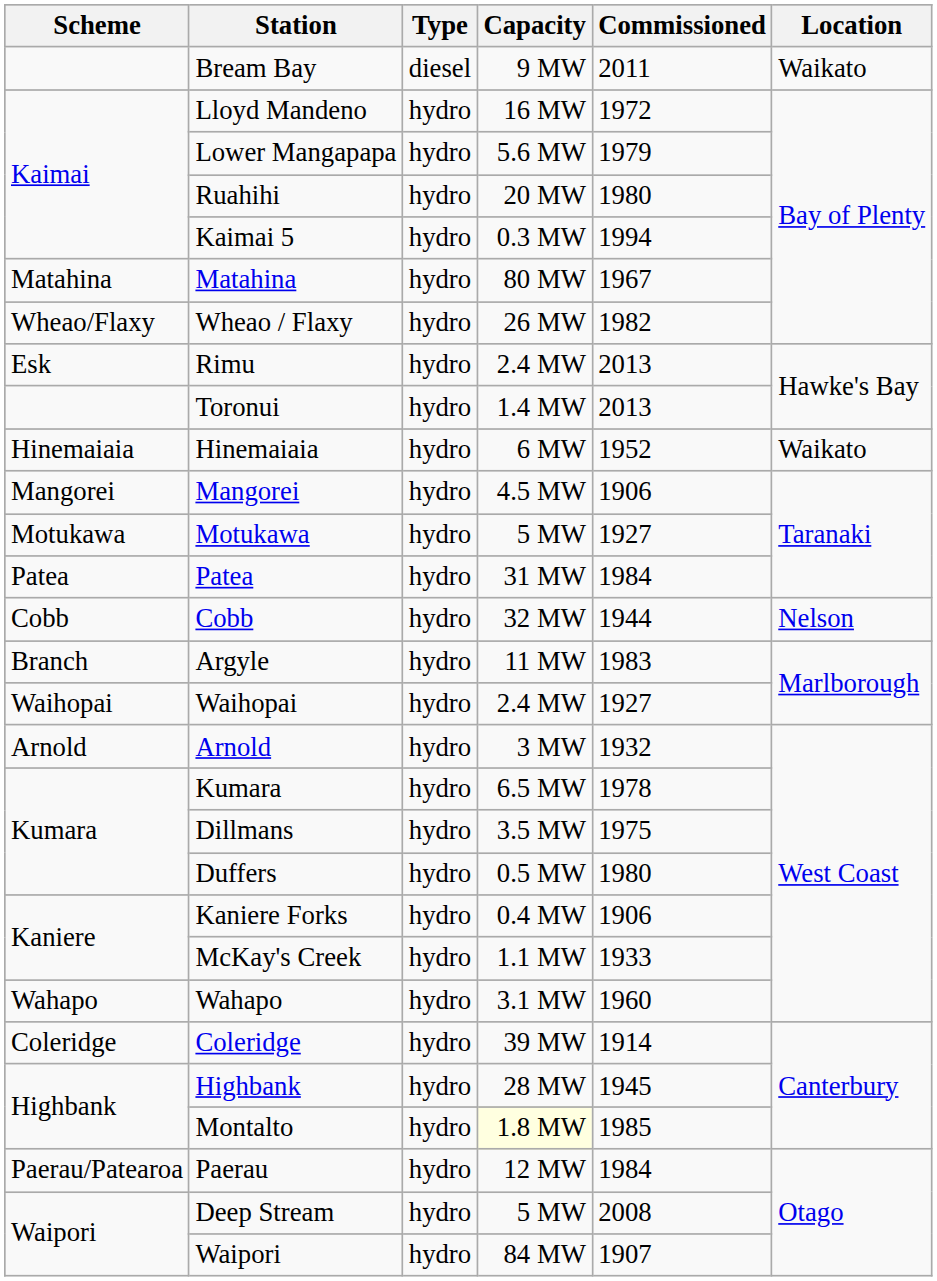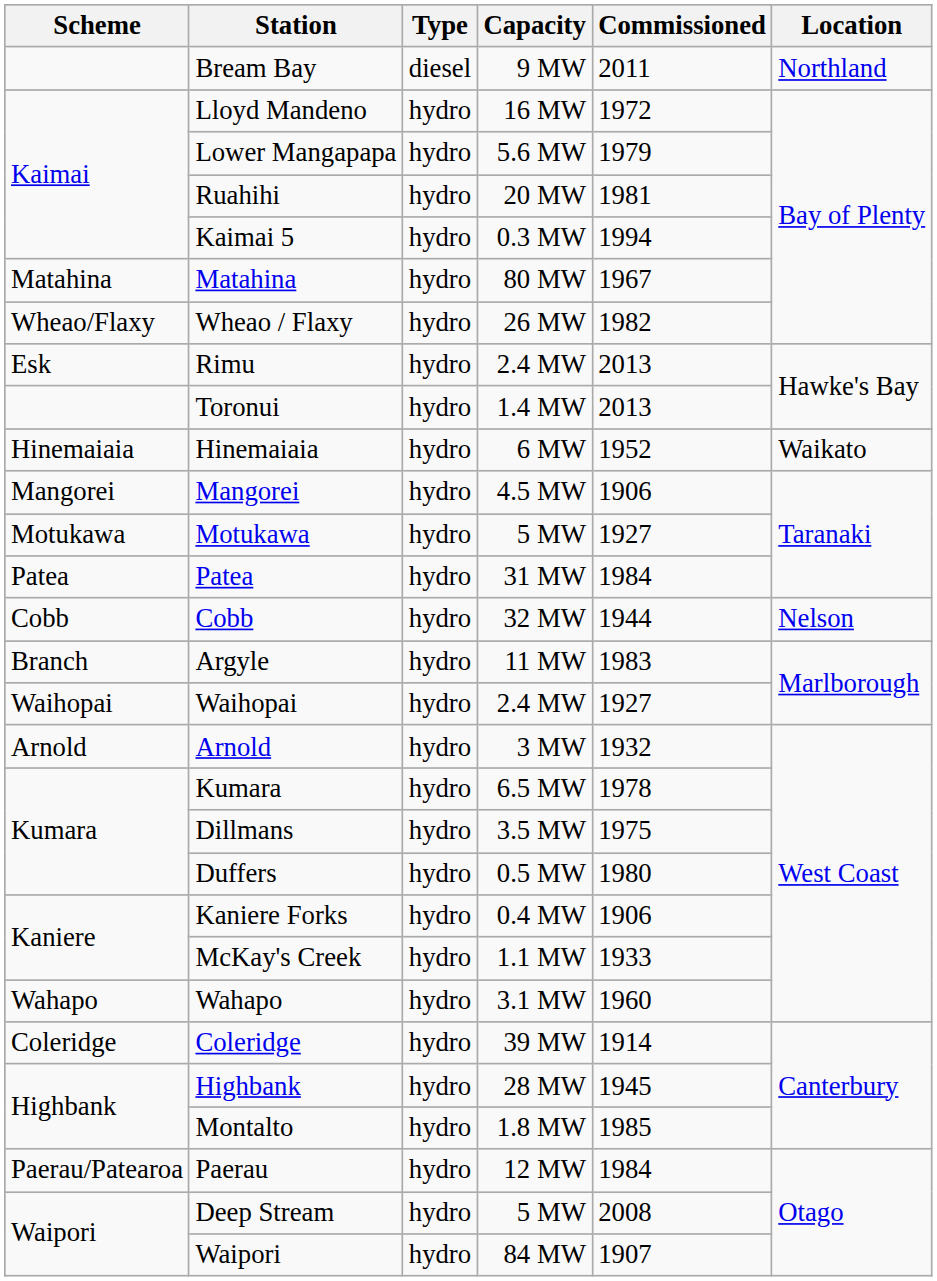Bream Bay | Location: Waikato -> Northland
Ruahihi | Commissioned: 1980 -> 1981
Montalto | Capacity: lightyellow background -> no background
